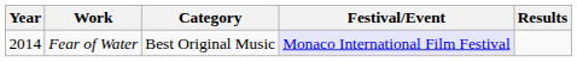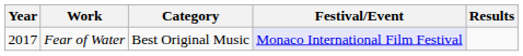Fear of Water | Year: 2014 -> 2017
